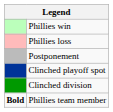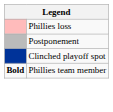- row: Phillies win
- row: Clinched division
